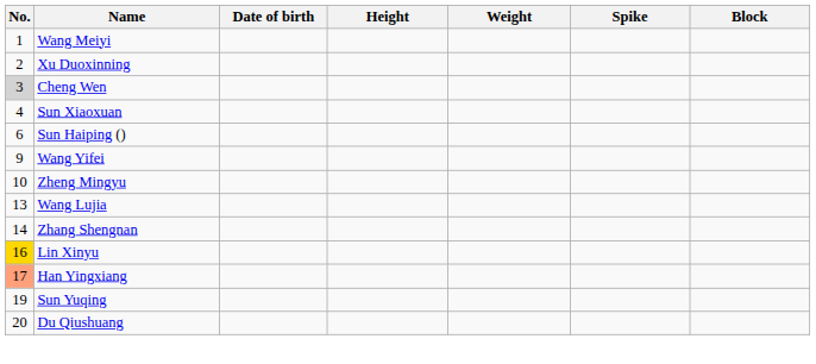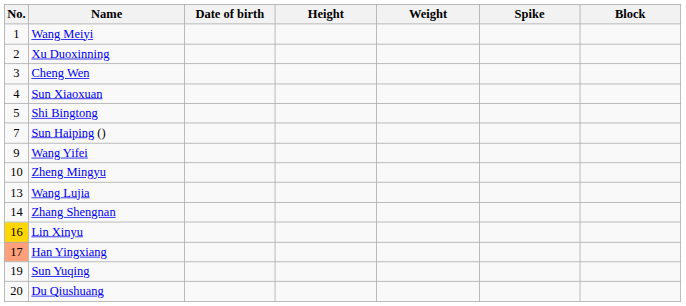Cheng Wen | No.: lightgrey background -> no background
+ row: 5 | Shi Bingtong
Sun Haiping () | No.: 6 -> 7
